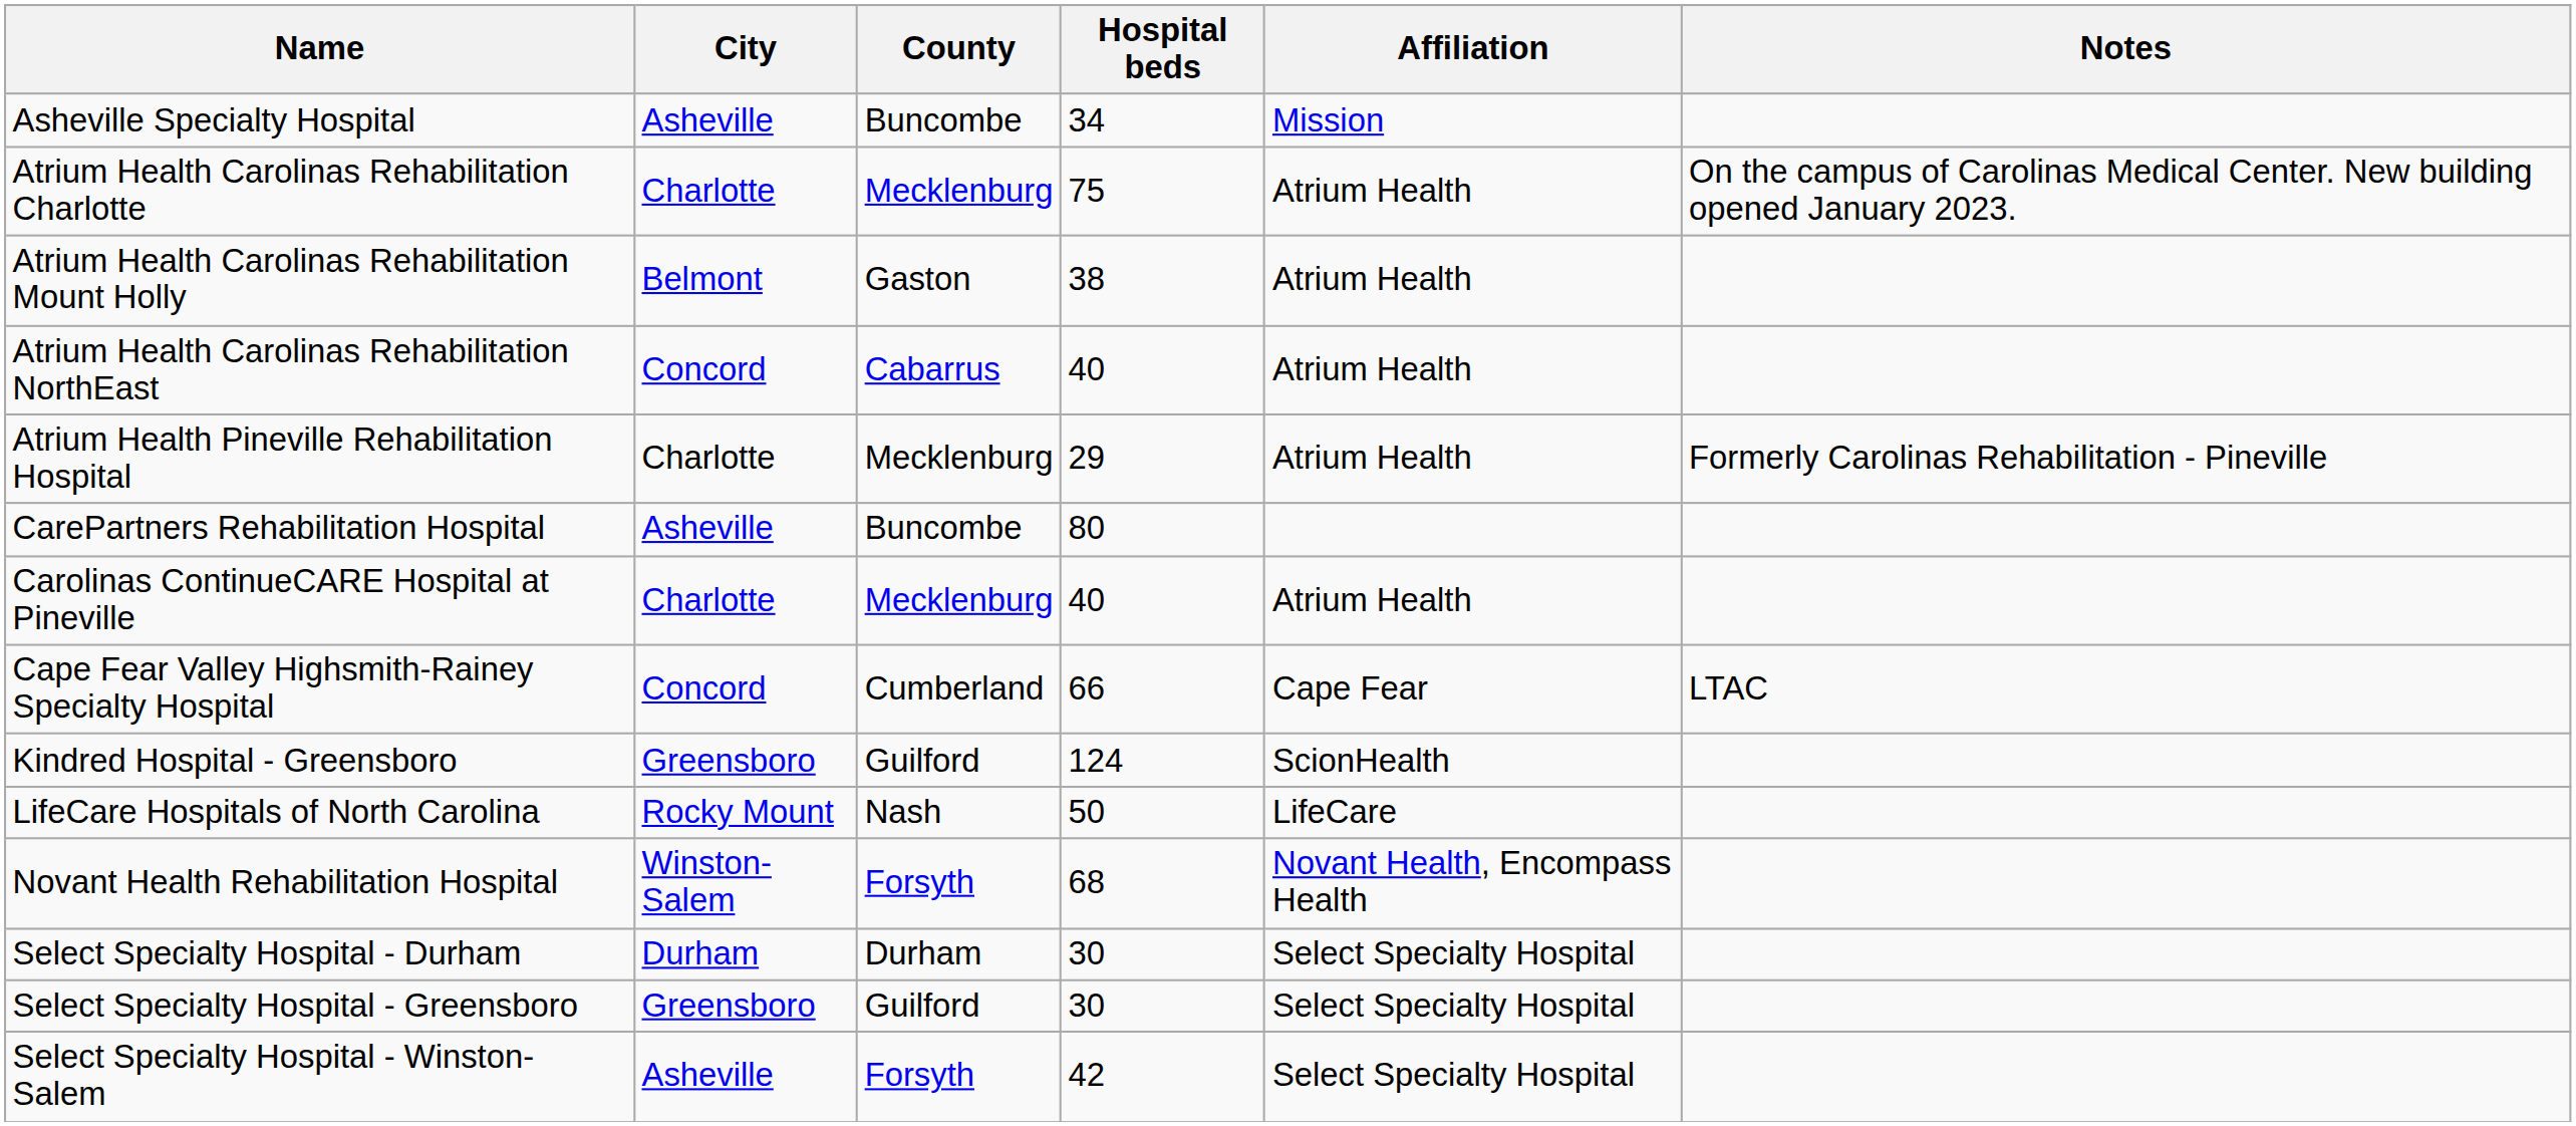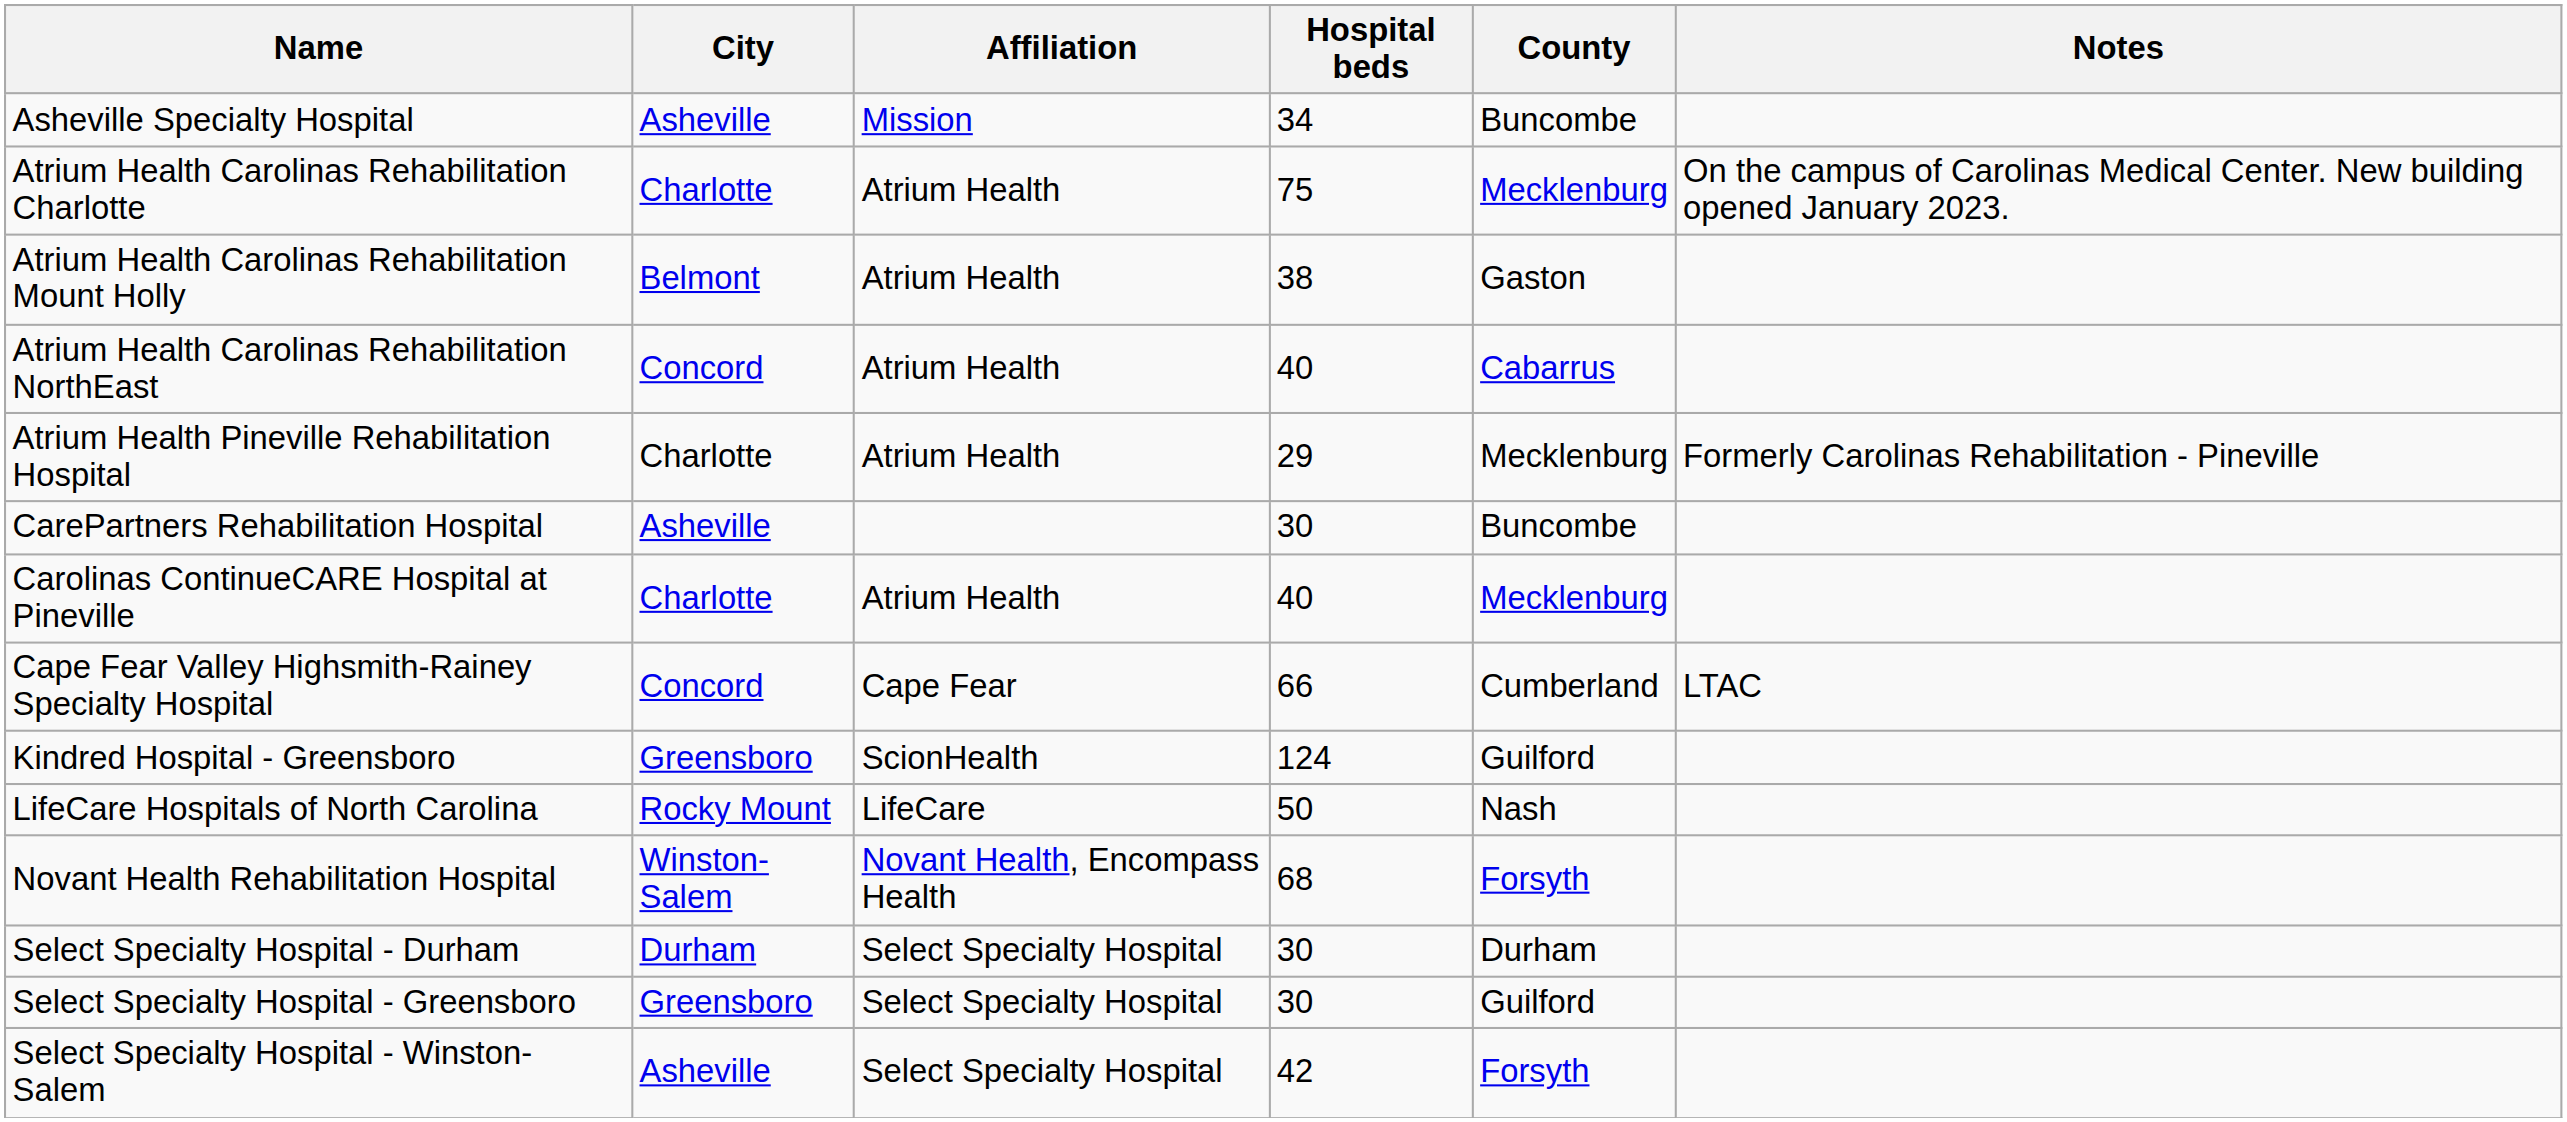columns swapped: County <-> Affiliation
CarePartners Rehabilitation Hospital | Hospital beds: 80 -> 30
